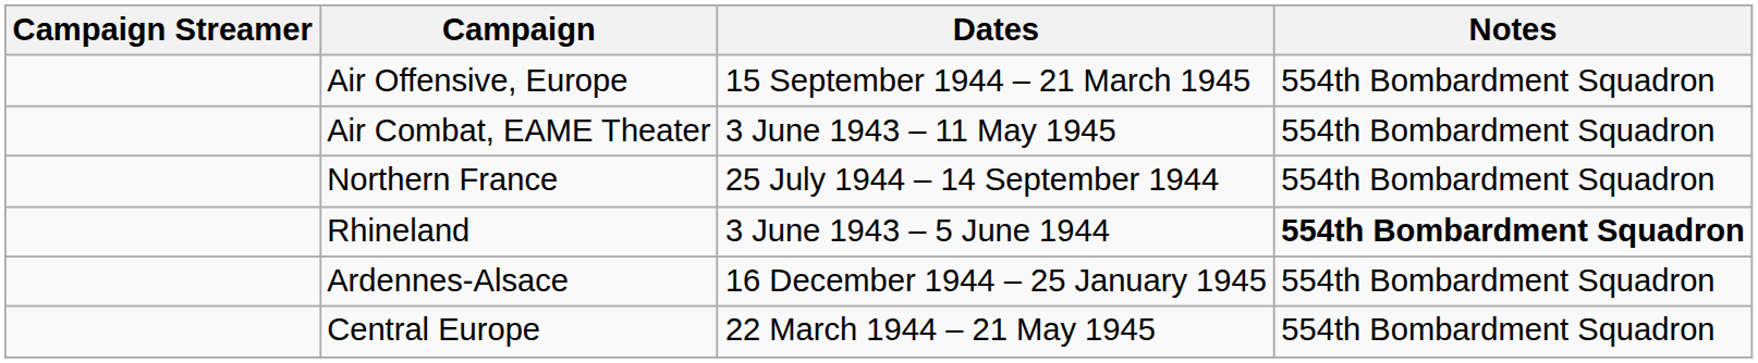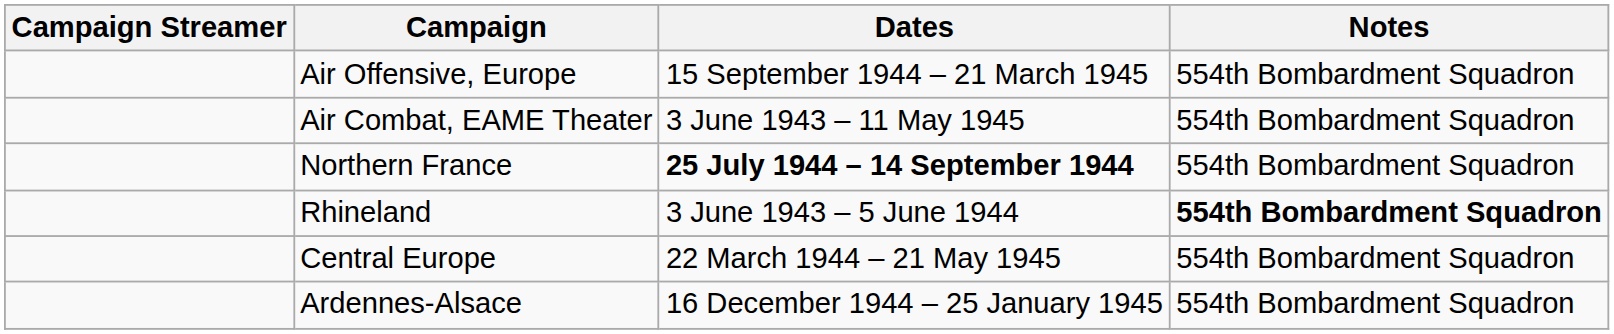Northern France | Dates: normal -> bold
rows swapped: Ardennes-Alsace <-> Central Europe
